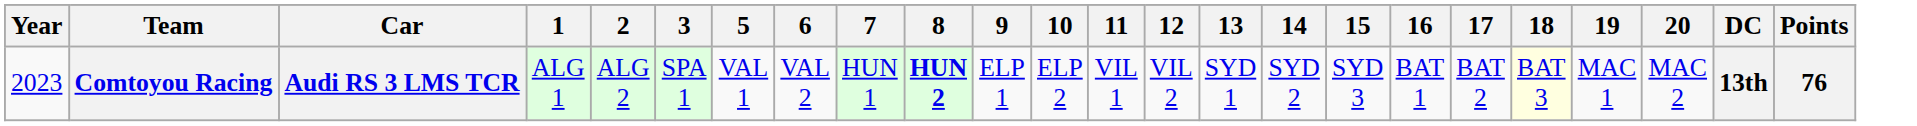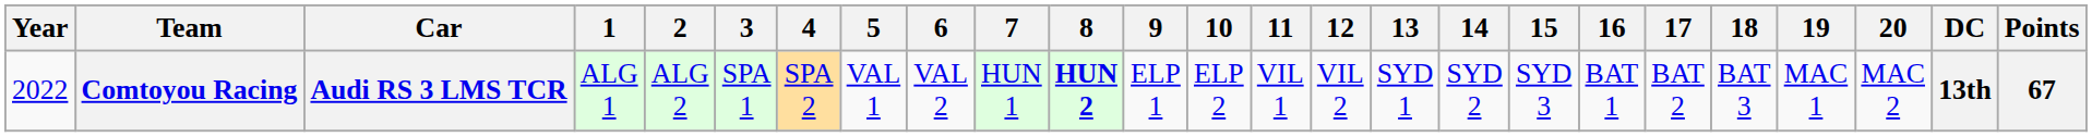+ column: 4 | SPA 2
Comtoyou Racing | Year: 2023 -> 2022
Comtoyou Racing | 18: lightyellow background -> no background
Comtoyou Racing | Points: 76 -> 67
